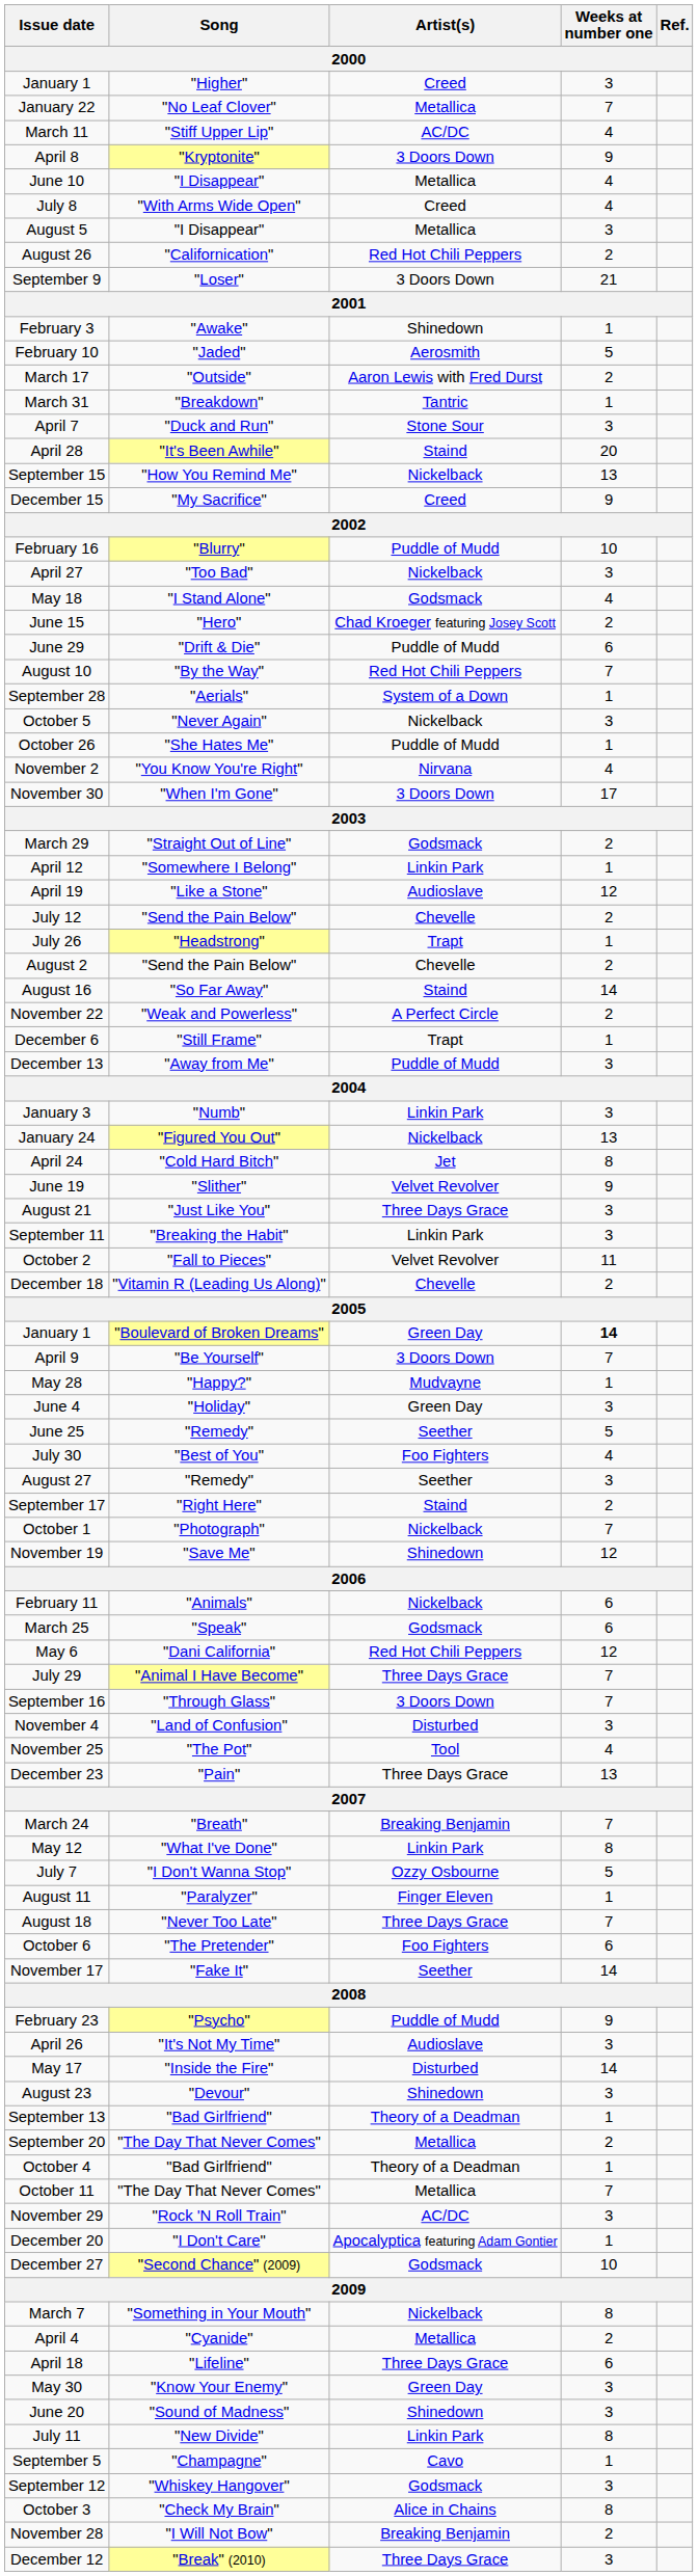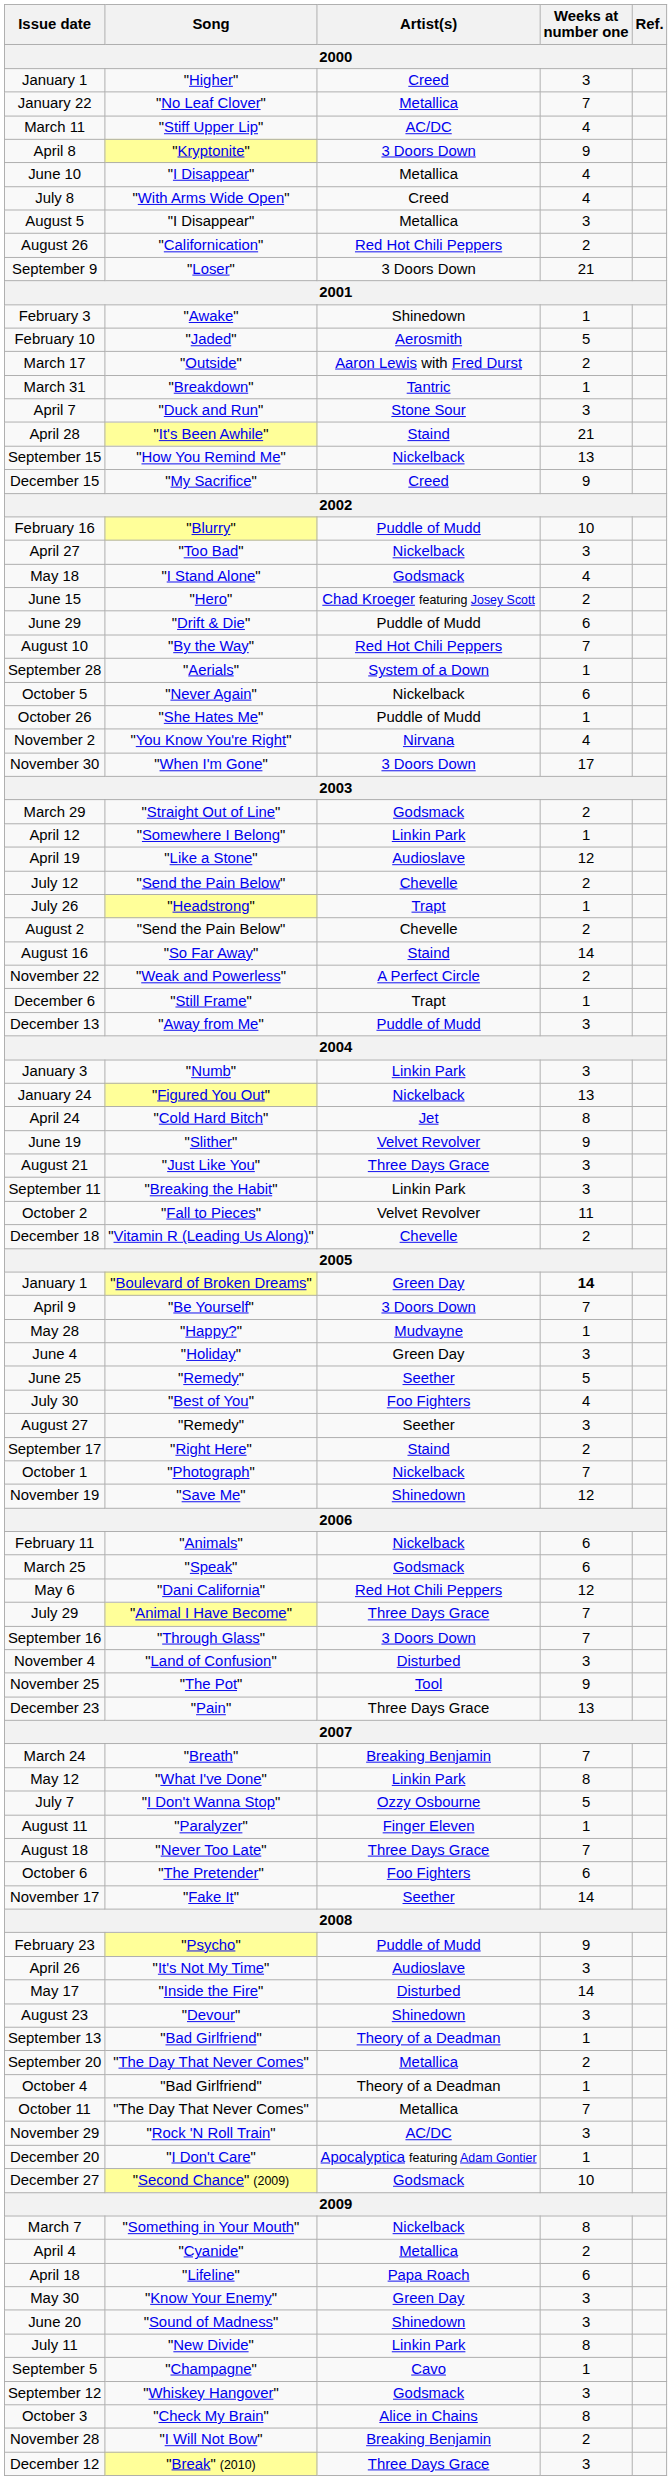April 28 | Weeks at number one: 20 -> 21
October 5 | Weeks at number one: 3 -> 6
November 25 | Weeks at number one: 4 -> 9
April 18 | Artist(s): Three Days Grace -> Papa Roach
